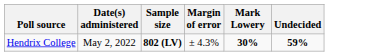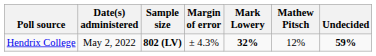+ column: Mathew Pitsch | 12%
Hendrix College | Mark Lowery: 30% -> 32%
